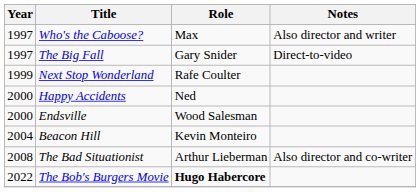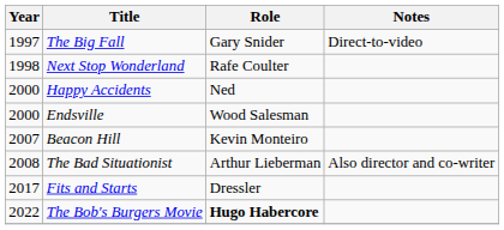- row: 1997 | Who's the Caboose? | Max | Also director and writer
Next Stop Wonderland | Year: 1999 -> 1998
Beacon Hill | Year: 2004 -> 2007
+ row: 2017 | Fits and Starts | Dressler
